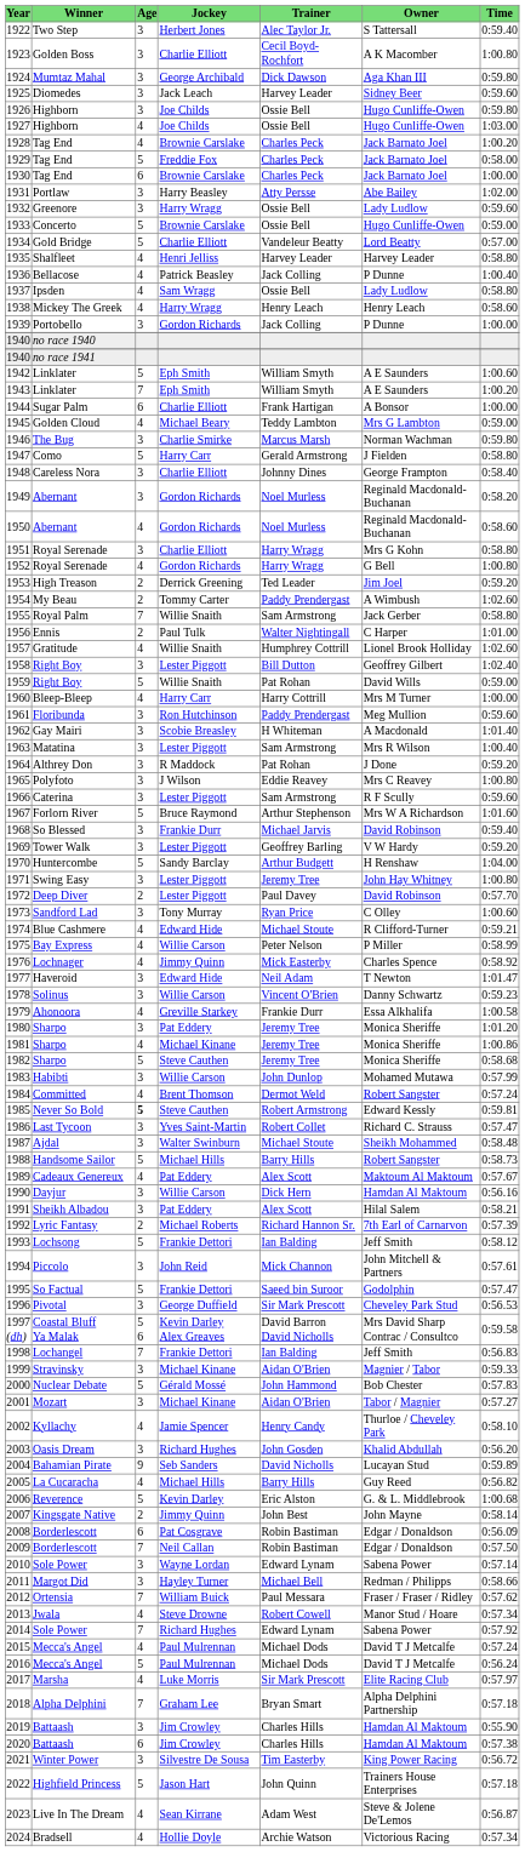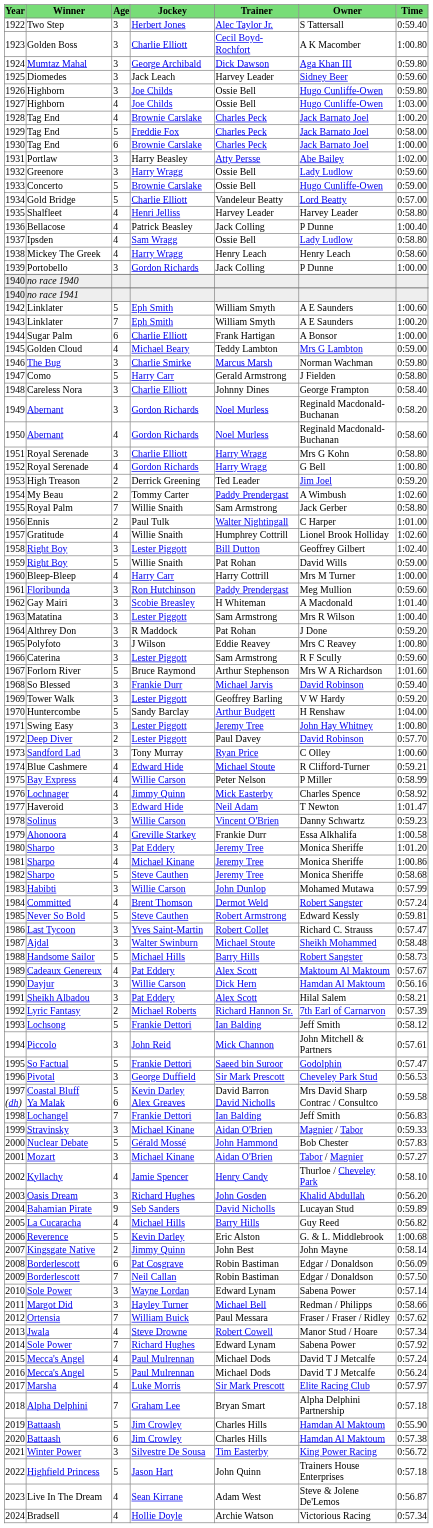1985 | Age: bold -> normal
2019 | Age: 3 -> 5
